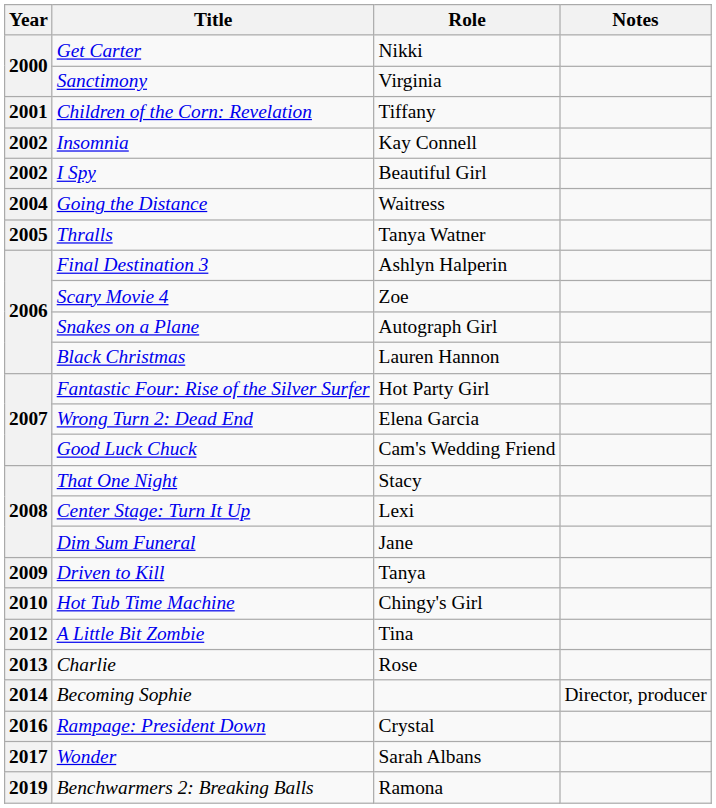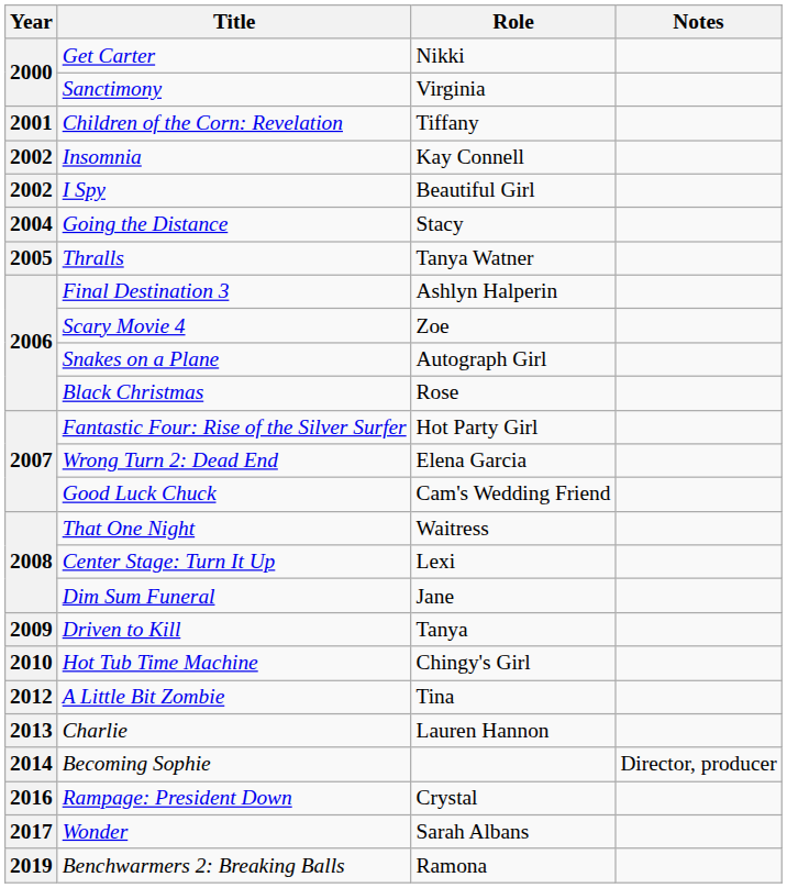Going the Distance | Role: Waitress -> Stacy
Black Christmas | Role: Lauren Hannon -> Rose
That One Night | Role: Stacy -> Waitress
Charlie | Role: Rose -> Lauren Hannon
